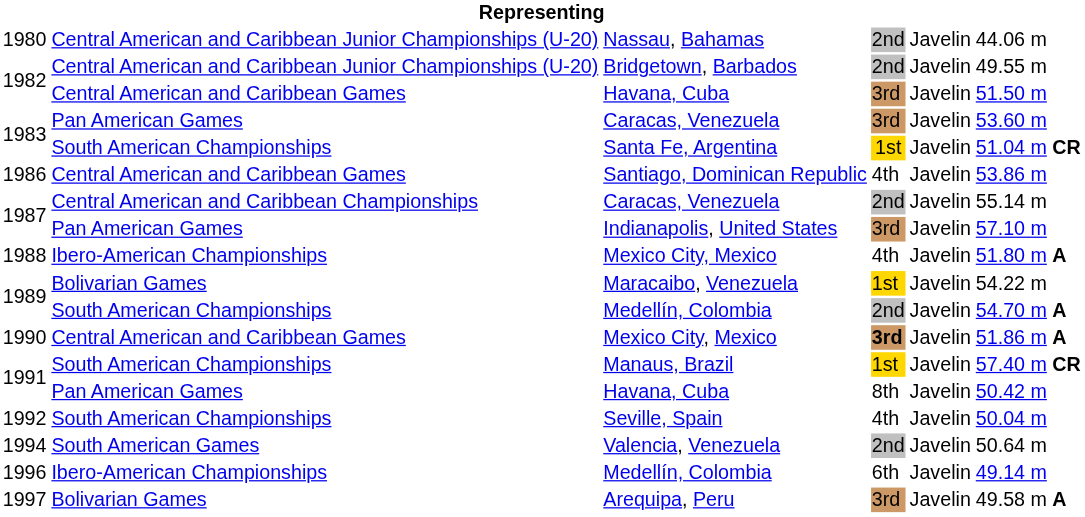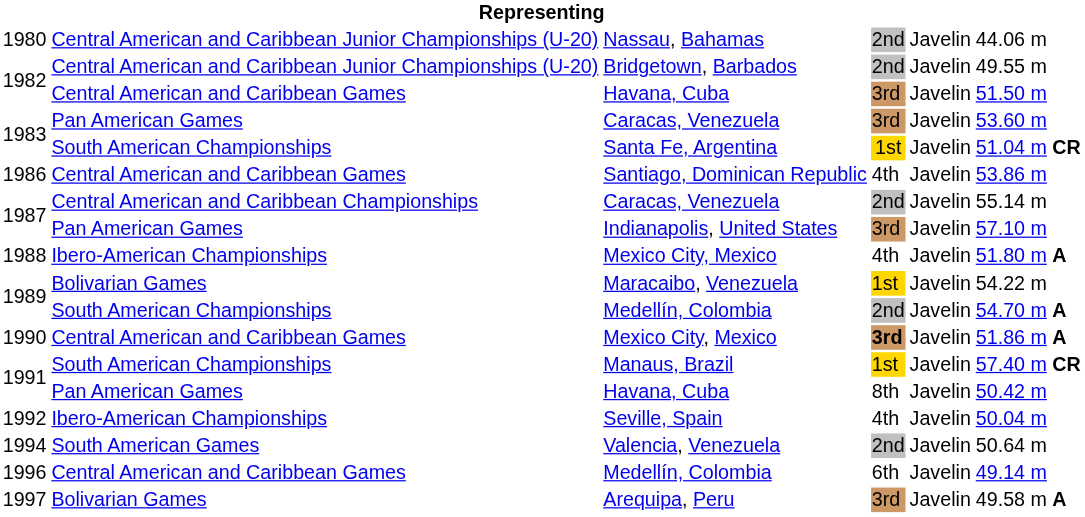Seville, Spain | column 2: South American Championships -> Ibero-American Championships
1996 / Medellín, Colombia | column 2: Ibero-American Championships -> Central American and Caribbean Games
